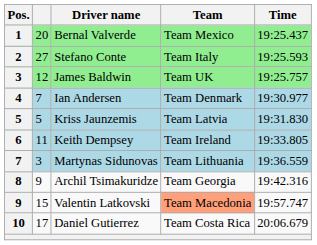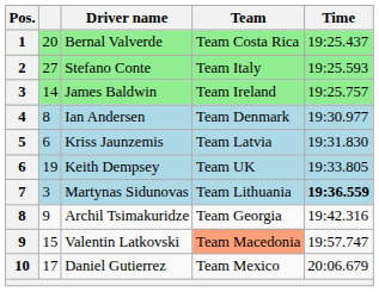Bernal Valverde | Team: Team Mexico -> Team Costa Rica
James Baldwin | column 2: 12 -> 14
James Baldwin | Team: Team UK -> Team Ireland
Ian Andersen | column 2: 7 -> 8
Kriss Jaunzemis | column 2: 5 -> 6
Keith Dempsey | column 2: 11 -> 19
Keith Dempsey | Team: Team Ireland -> Team UK
Martynas Sidunovas | Time: normal -> bold
Daniel Gutierrez | Team: Team Costa Rica -> Team Mexico
